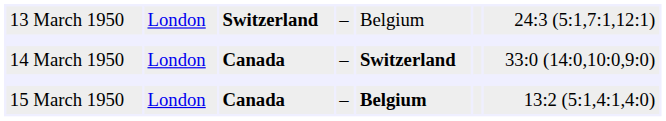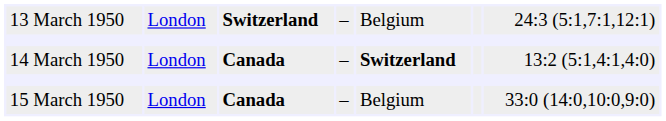14 March 1950 | column 7: 33:0 (14:0,10:0,9:0) -> 13:2 (5:1,4:1,4:0)
15 March 1950 | column 5: bold -> normal
15 March 1950 | column 7: 13:2 (5:1,4:1,4:0) -> 33:0 (14:0,10:0,9:0)
